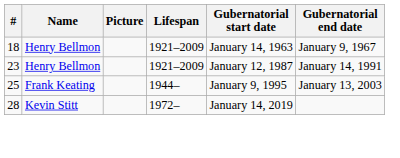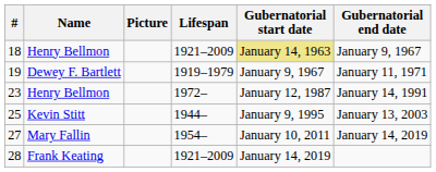18 | Gubernatorial start date: no background -> khaki background
+ row: 19 | Dewey F. Bartlett | 1919–1979 | January 9, 1967 | January 11, 1971
23 | Lifespan: 1921–2009 -> 1972–
25 | Name: Frank Keating -> Kevin Stitt
+ row: 27 | Mary Fallin | 1954– | January 10, 2011 | January 14, 2019
28 | Name: Kevin Stitt -> Frank Keating
28 | Lifespan: 1972– -> 1921–2009
